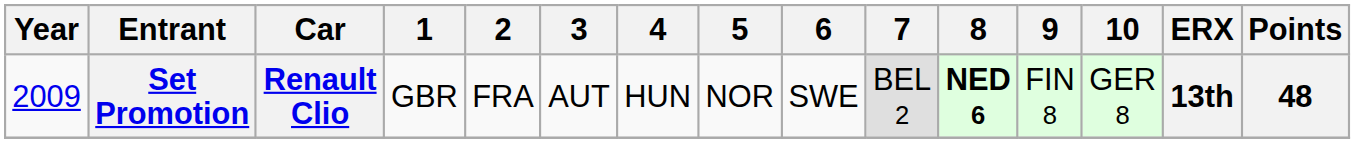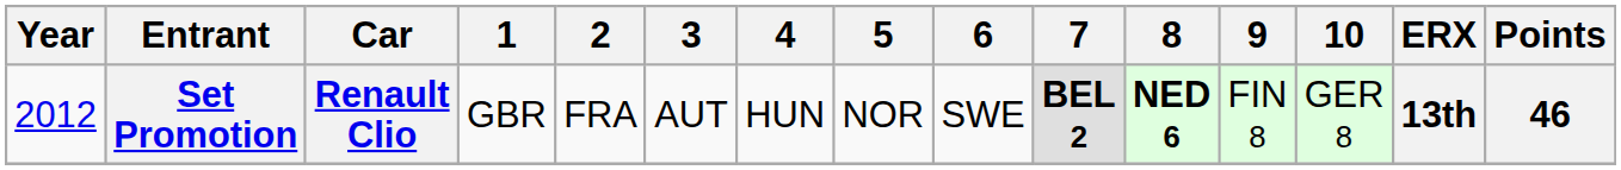Set Promotion | Year: 2009 -> 2012
Set Promotion | 7: normal -> bold
Set Promotion | Points: 48 -> 46
